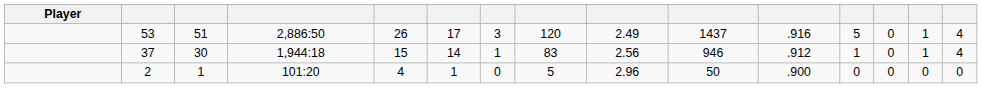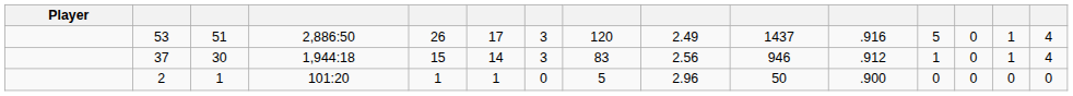37 | column 7: 1 -> 3
2 | column 5: 4 -> 1
